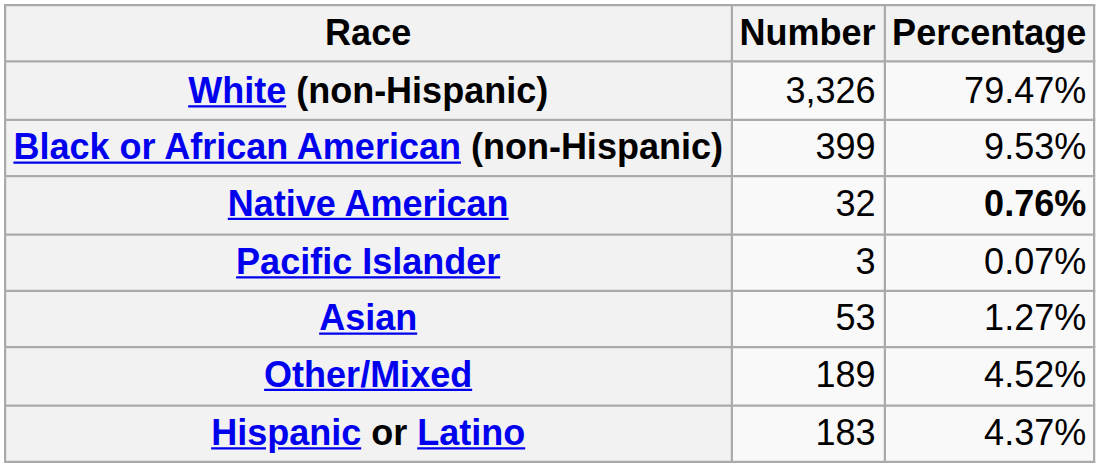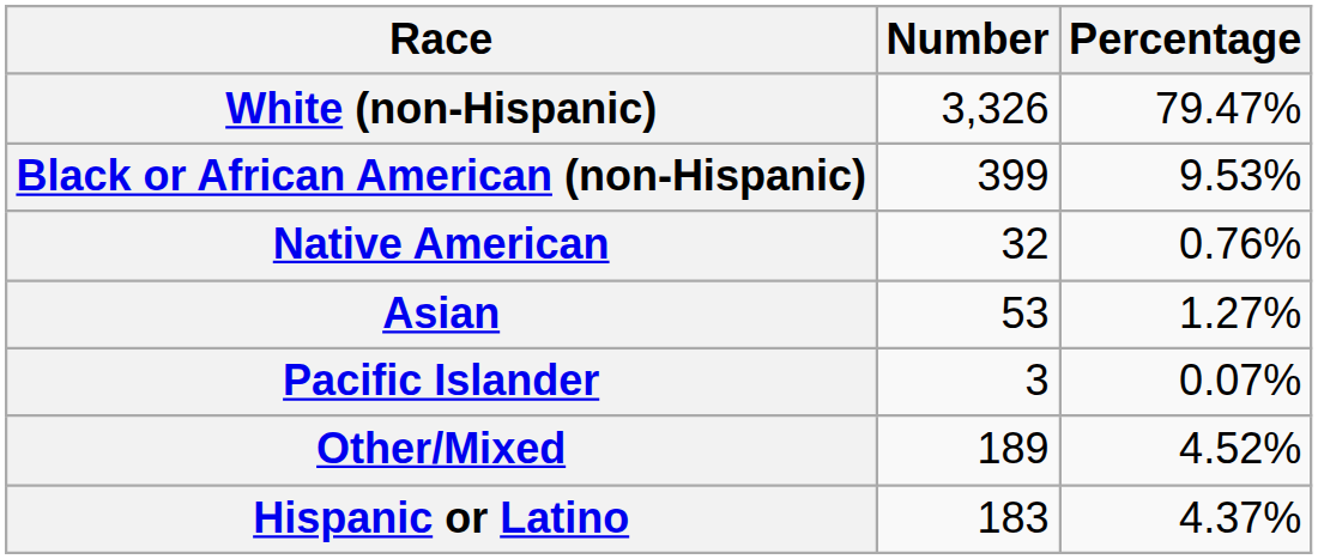Native American | Percentage: bold -> normal
rows swapped: Asian <-> Pacific Islander
